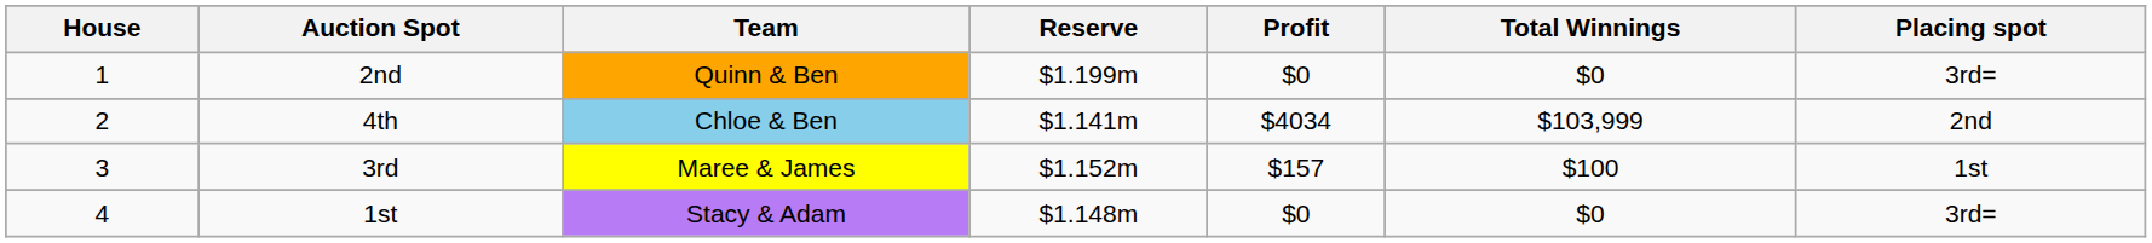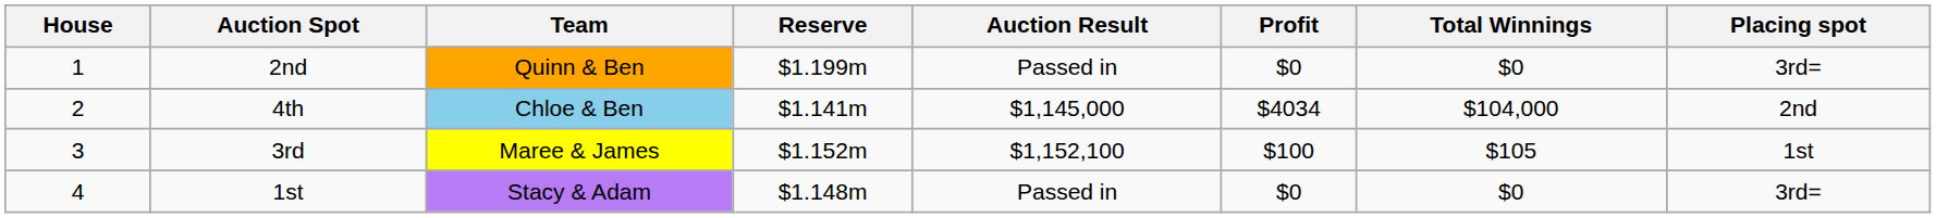+ column: Auction Result | Passed in | $1,145,000 | $1,152,100 | Passed in
4th | Total Winnings: $103,999 -> $104,000
3rd | Profit: $157 -> $100
3rd | Total Winnings: $100 -> $105
